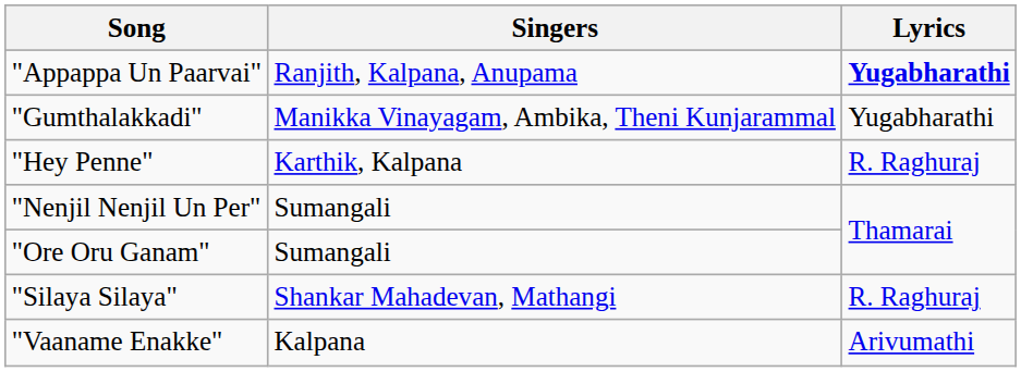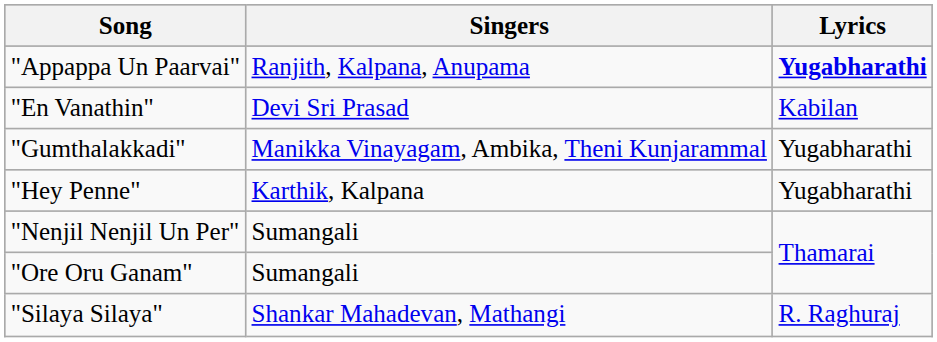+ row: "En Vanathin" | Devi Sri Prasad | Kabilan
"Hey Penne" | Lyrics: R. Raghuraj -> Yugabharathi
- row: "Vaaname Enakke" | Kalpana | Arivumathi
